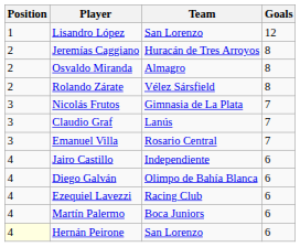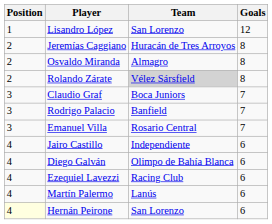Rolando Zárate | Team: no background -> lightgrey background
- row: 3 | Nicolás Frutos | Gimnasia de La Plata | 7
Claudio Graf | Team: Lanús -> Boca Juniors
+ row: 3 | Rodrigo Palacio | Banfield | 7
Martín Palermo | Team: Boca Juniors -> Lanús
